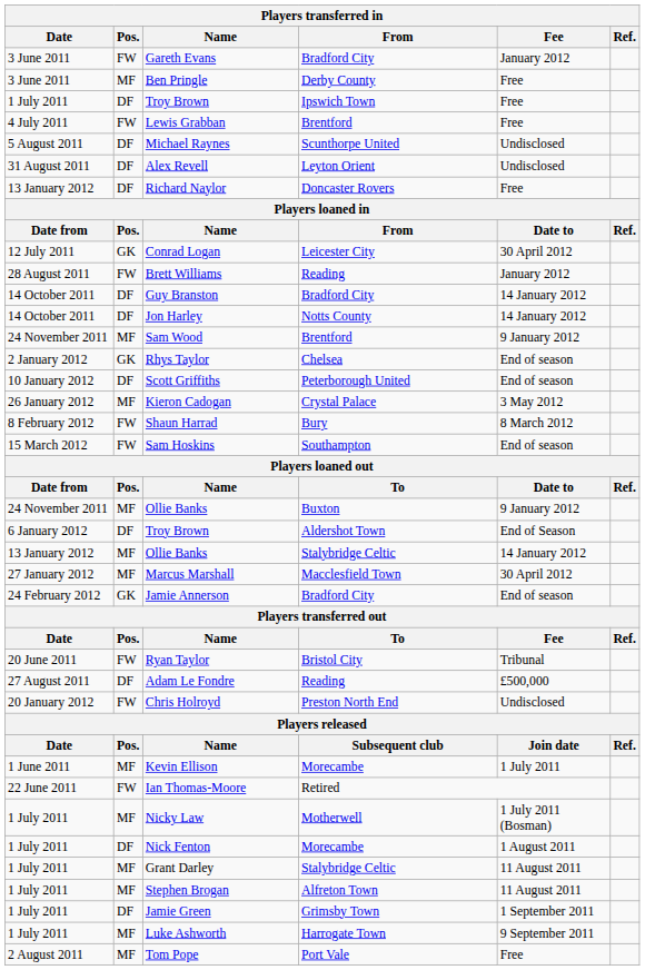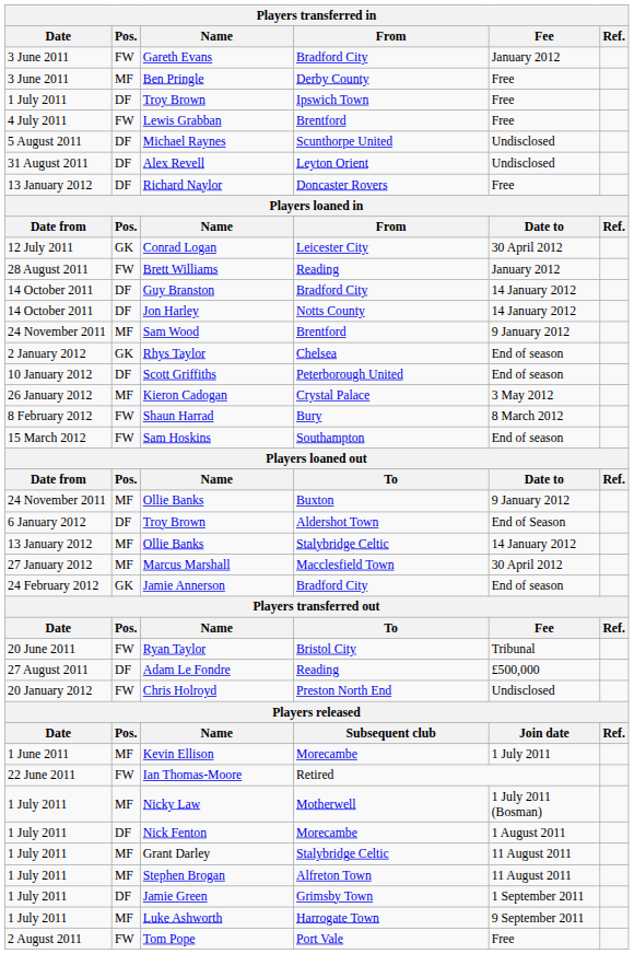Tom Pope | Pos.: MF -> FW
